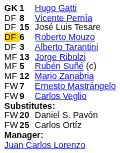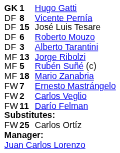Roberto Mouzo | column 1: gold background -> no background
Mario Zanabria | column 2: 12 -> 18
Carlos Veglio | column 2: 9 -> 2
+ row: FW | 11 | Darío Felman
- row: FW | 20 | Daniel S. Pavón
